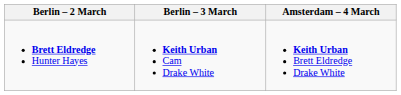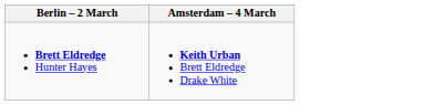- column: Berlin – 3 March | Keith Urban Cam Drake White
